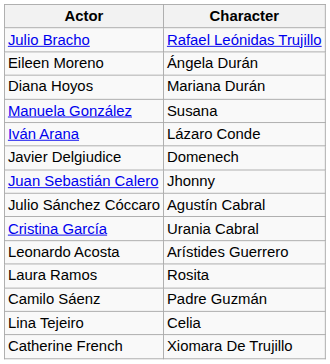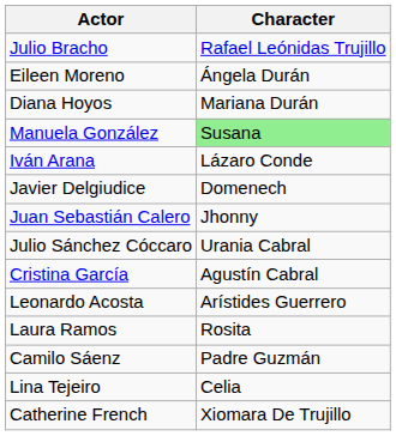Manuela González | Character: no background -> lightgreen background
Julio Sánchez Cóccaro | Character: Agustín Cabral -> Urania Cabral
Cristina García | Character: Urania Cabral -> Agustín Cabral
